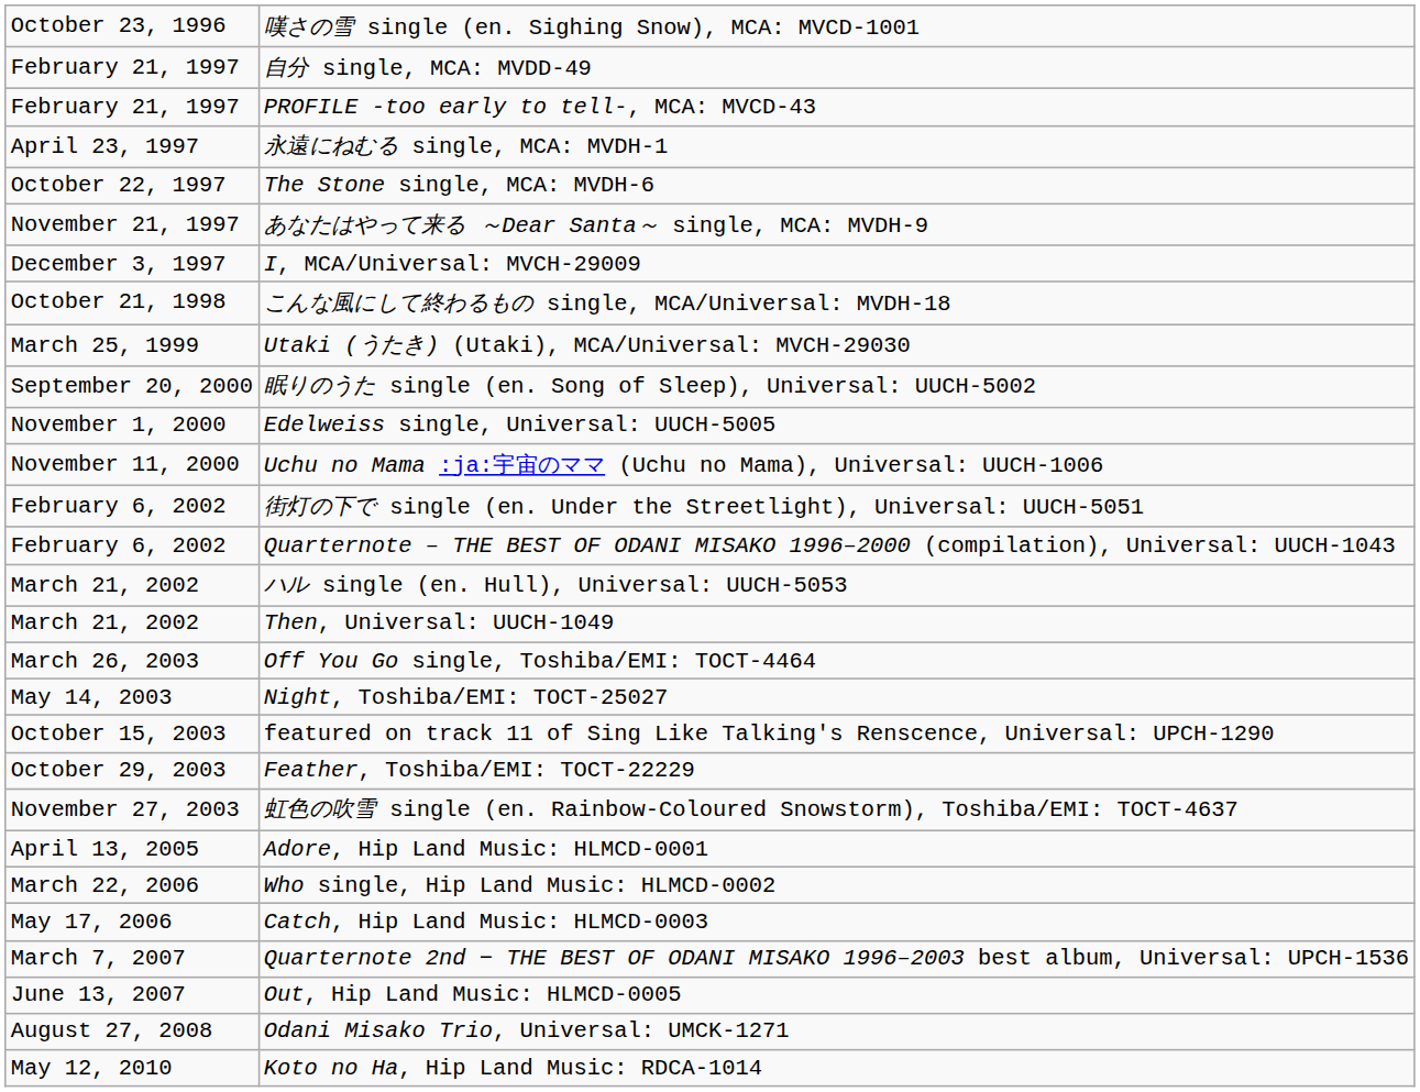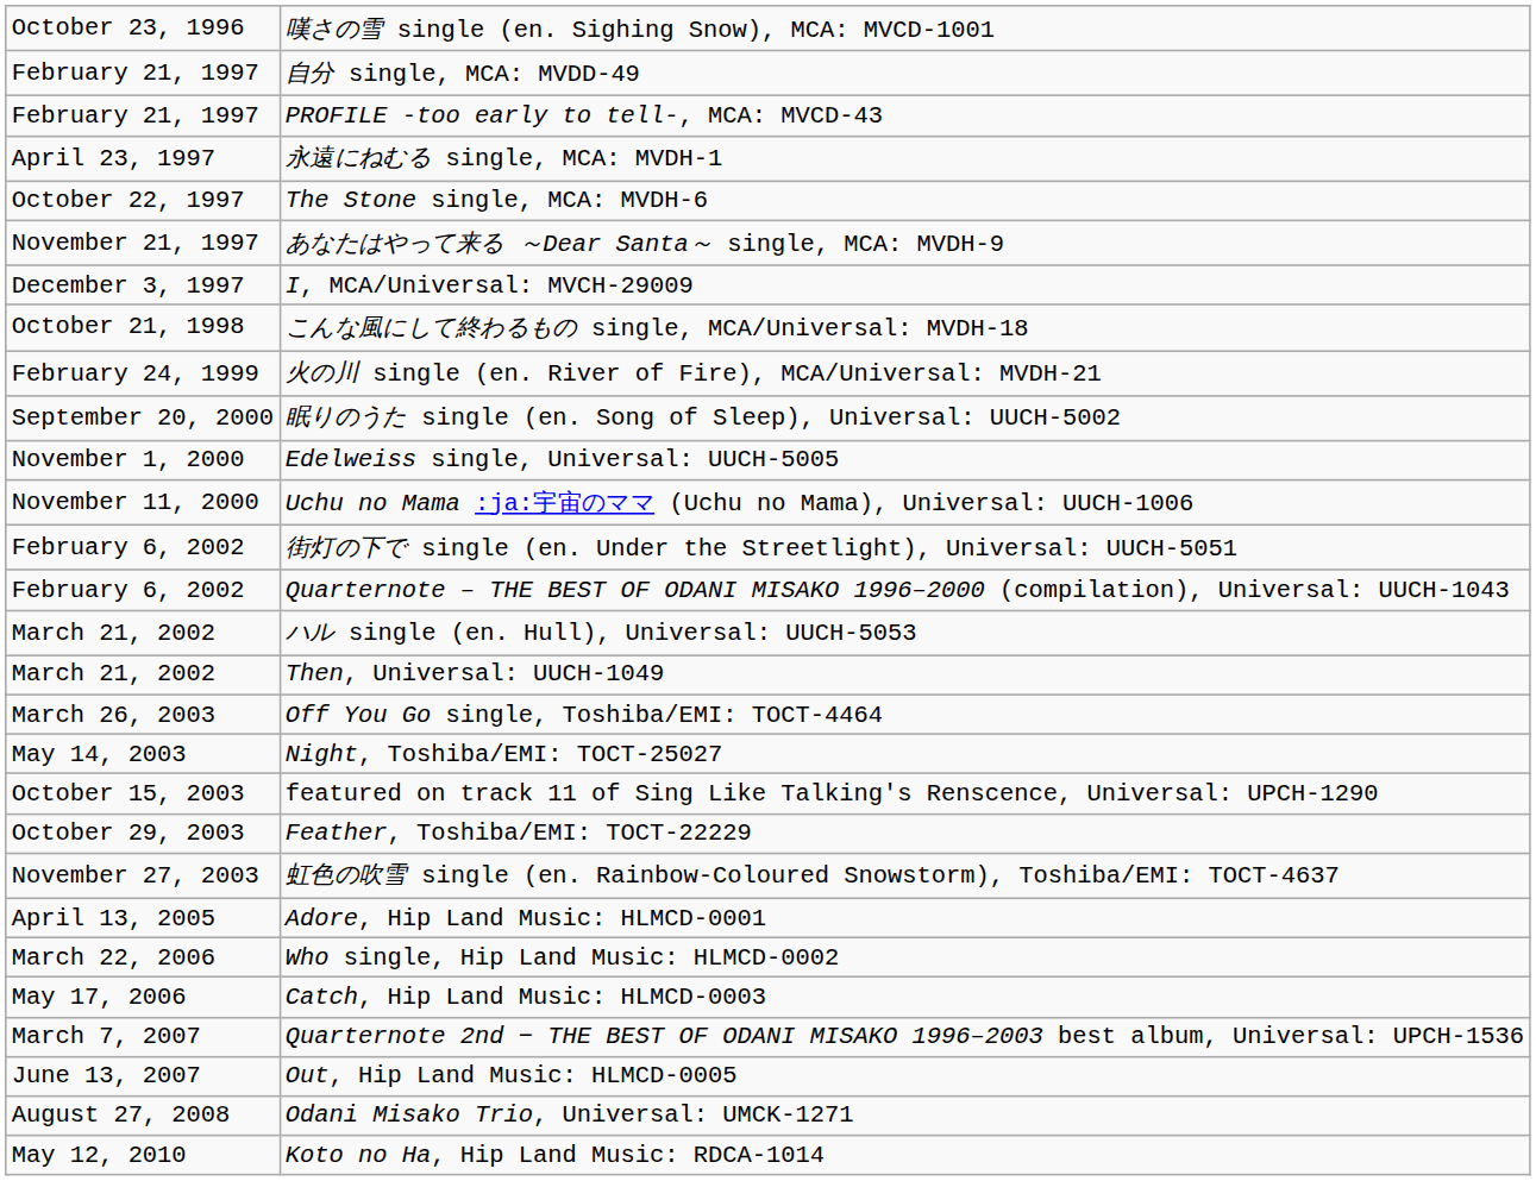+ row: February 24, 1999 | 火の川 single (en. River of Fire), MCA/Universal: MVDH-21
- row: March 25, 1999 | Utaki (うたき) (Utaki), MCA/Universal: MVCH-29030
